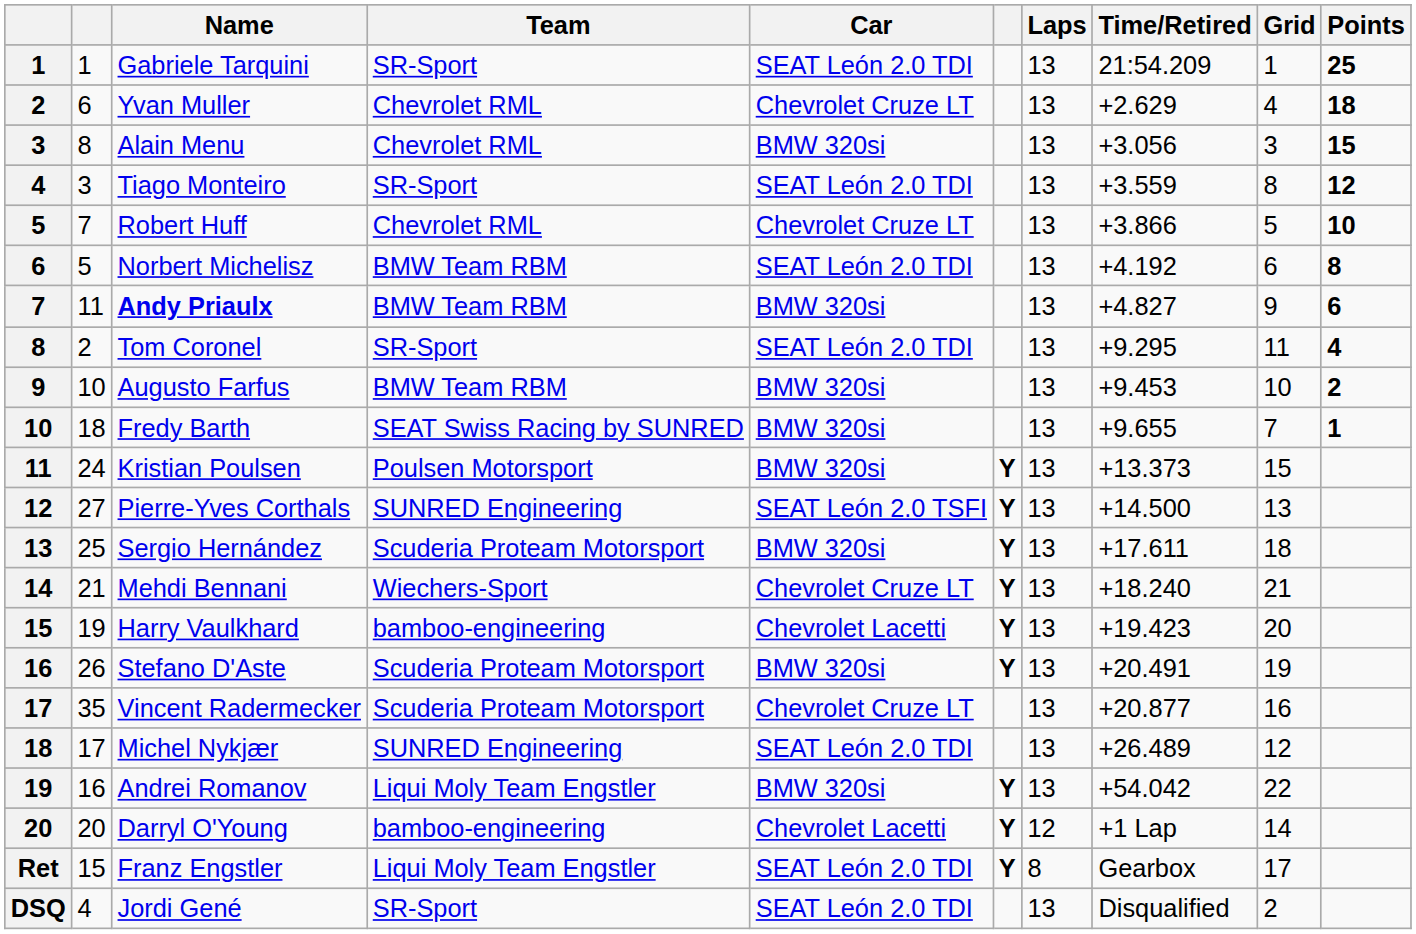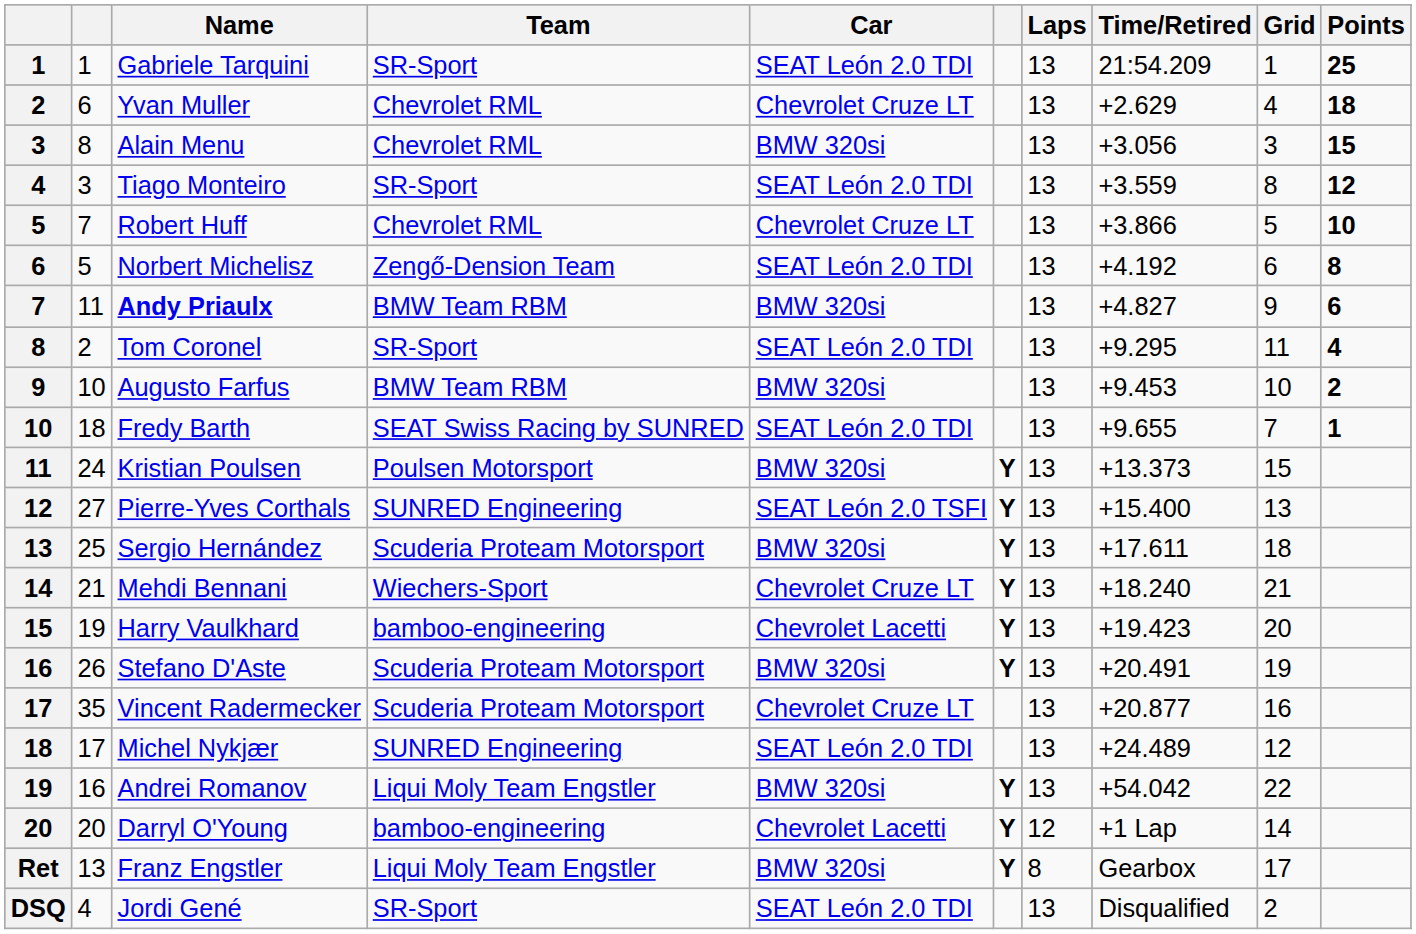Norbert Michelisz | Team: BMW Team RBM -> Zengő-Dension Team
Fredy Barth | Car: BMW 320si -> SEAT León 2.0 TDI
Pierre-Yves Corthals | Time/Retired: +14.500 -> +15.400
Michel Nykjær | Time/Retired: +26.489 -> +24.489
Franz Engstler | column 2: 15 -> 13
Franz Engstler | Car: SEAT León 2.0 TDI -> BMW 320si
